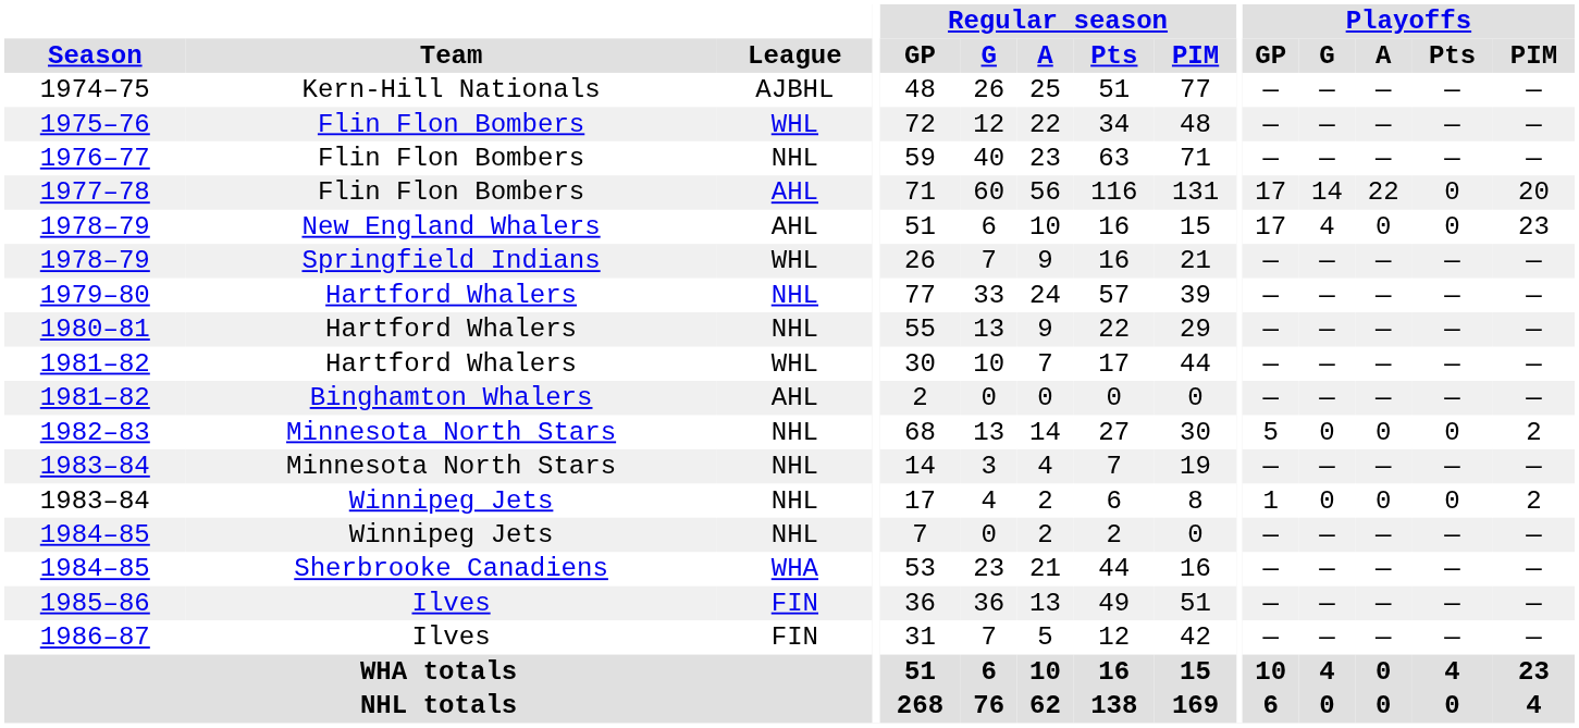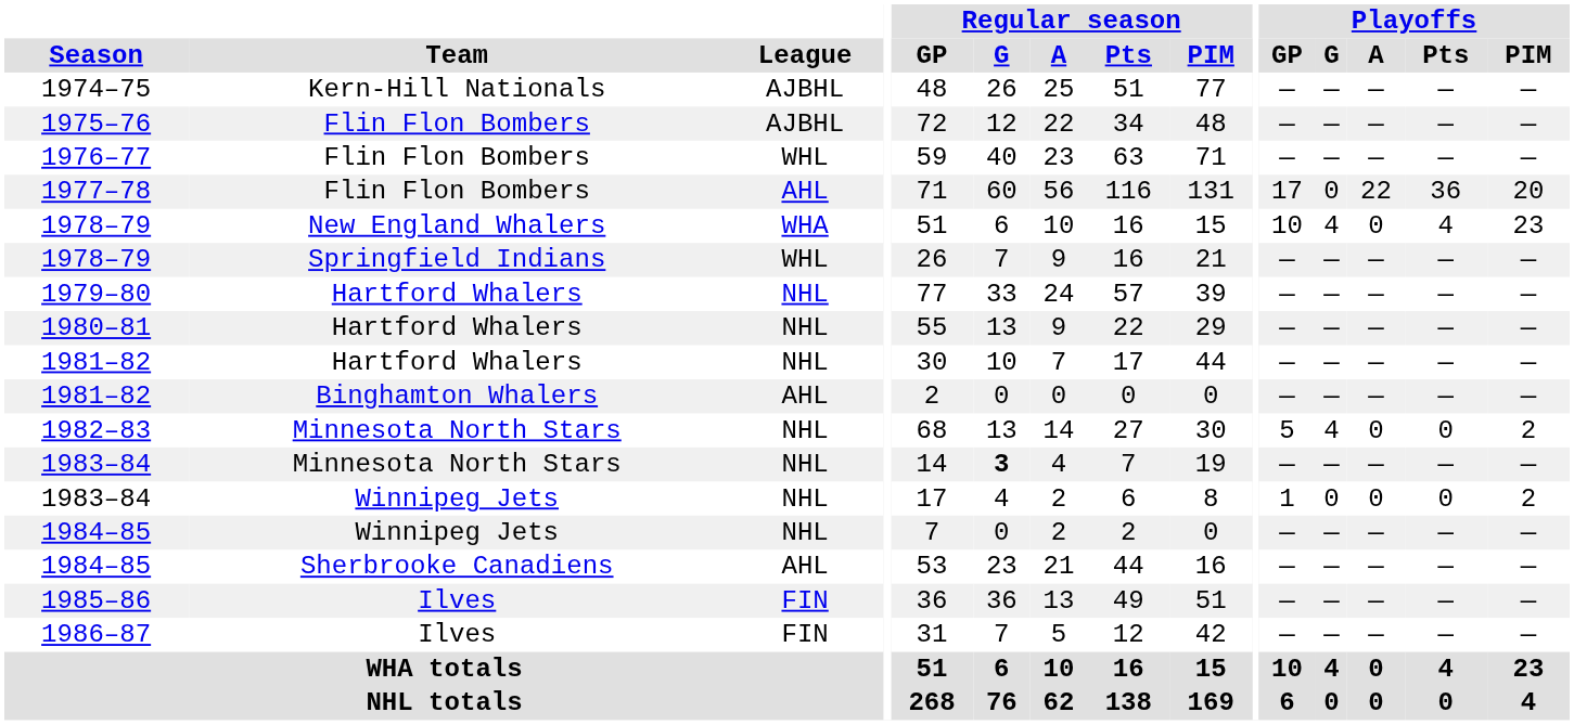1975–76 | League: WHL -> AJBHL
1976–77 | League: NHL -> WHL
1977–78 | Playoffs / G: 14 -> 0
1977–78 | Playoffs / Pts: 0 -> 36
1978–79 / New England Whalers | League: AHL -> WHA
1978–79 / New England Whalers | Playoffs / GP: 17 -> 10
1978–79 / New England Whalers | Playoffs / Pts: 0 -> 4
1981–82 / Hartford Whalers | League: WHL -> NHL
1982–83 | Playoffs / G: 0 -> 4
1983–84 / Minnesota North Stars | Regular season / G: normal -> bold
1984–85 / Sherbrooke Canadiens | League: WHA -> AHL
